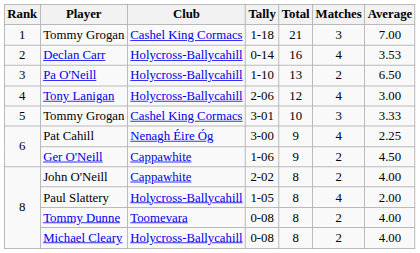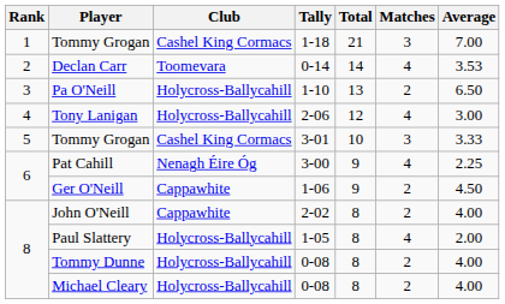Declan Carr | Club: Holycross-Ballycahill -> Toomevara
Declan Carr | Total: 16 -> 14
Tommy Dunne | Club: Toomevara -> Holycross-Ballycahill
